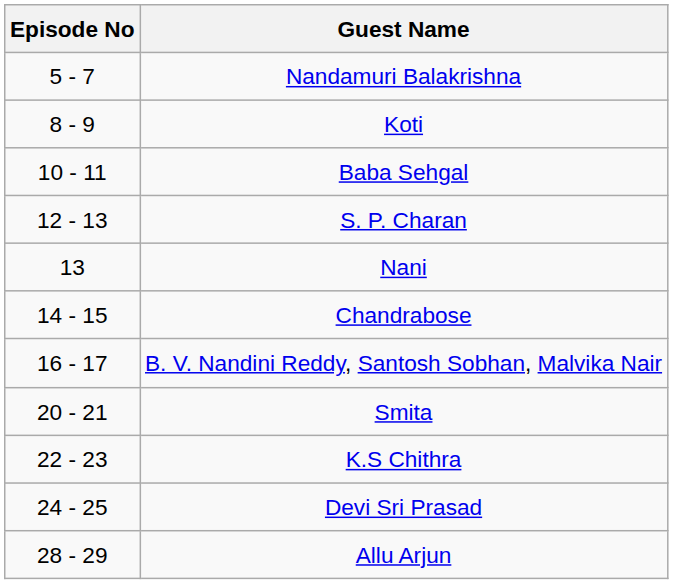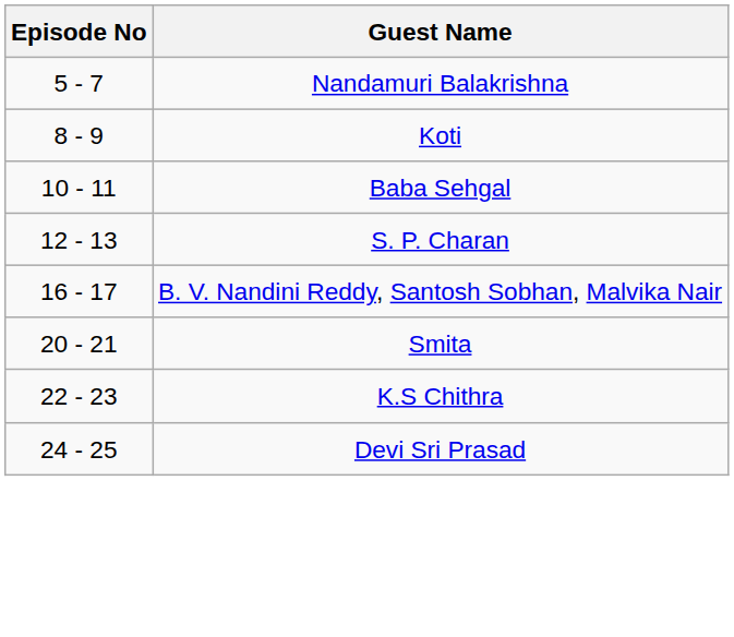- row: 13 | Nani
- row: 14 - 15 | Chandrabose
- row: 28 - 29 | Allu Arjun
